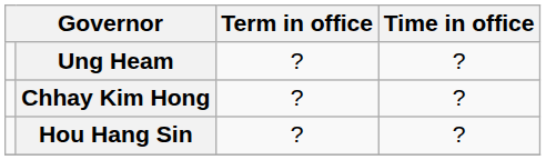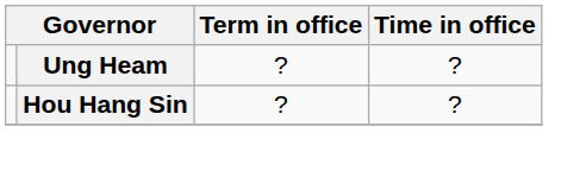- row: Chhay Kim Hong | ? | ?
